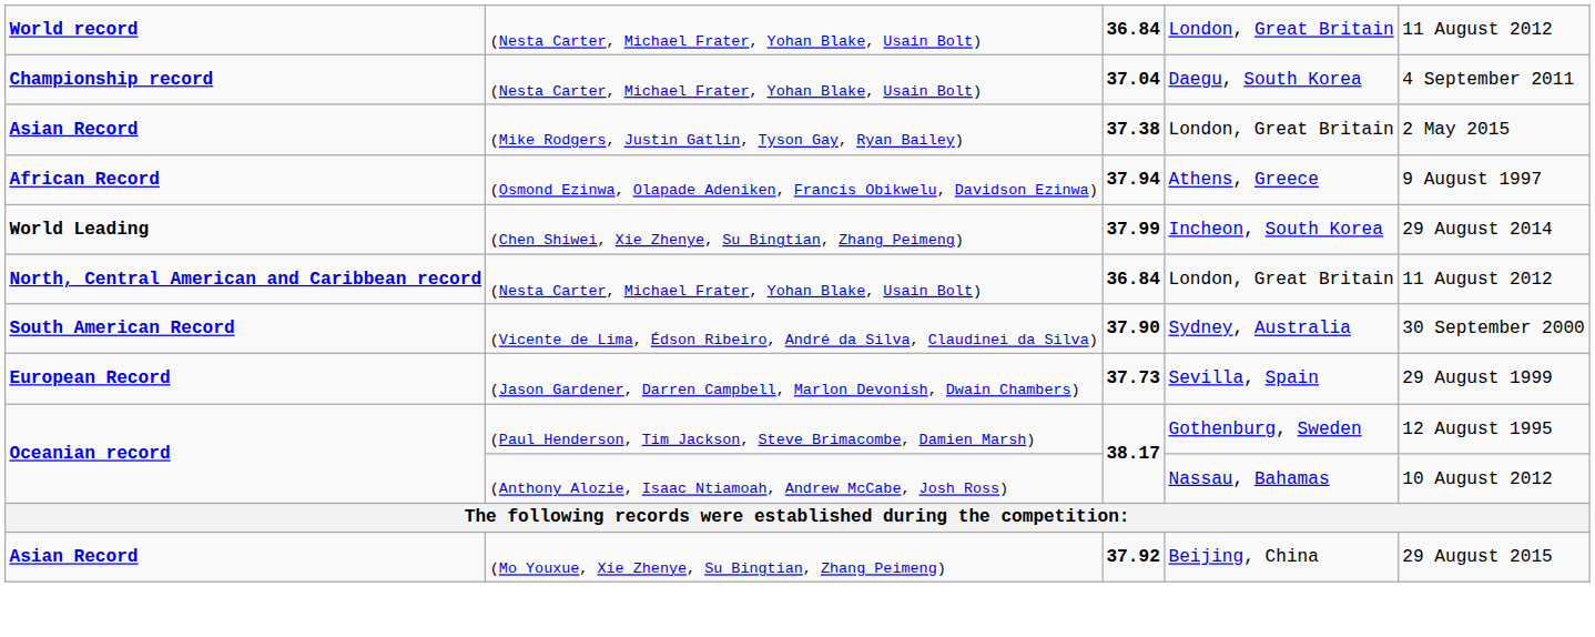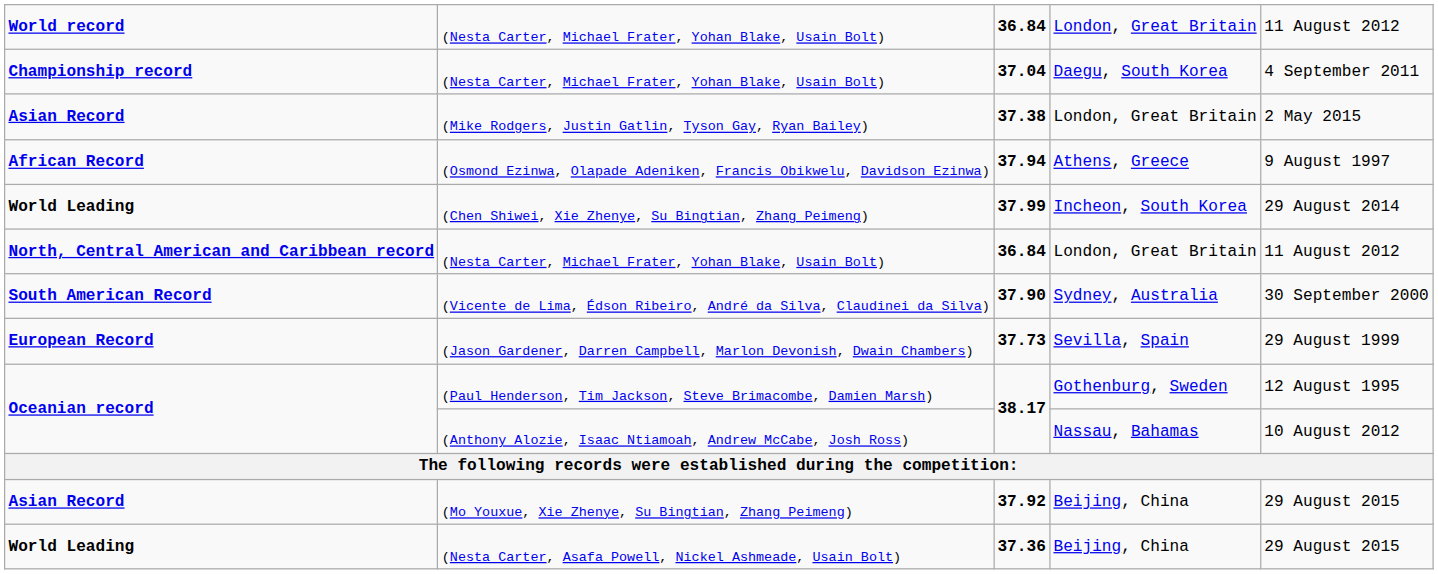+ row: World Leading | (Nesta Carter, Asafa Powell, Nickel Ashmeade, Usain Bolt) | 37.36 | Beijing, China | 29 August 2015
